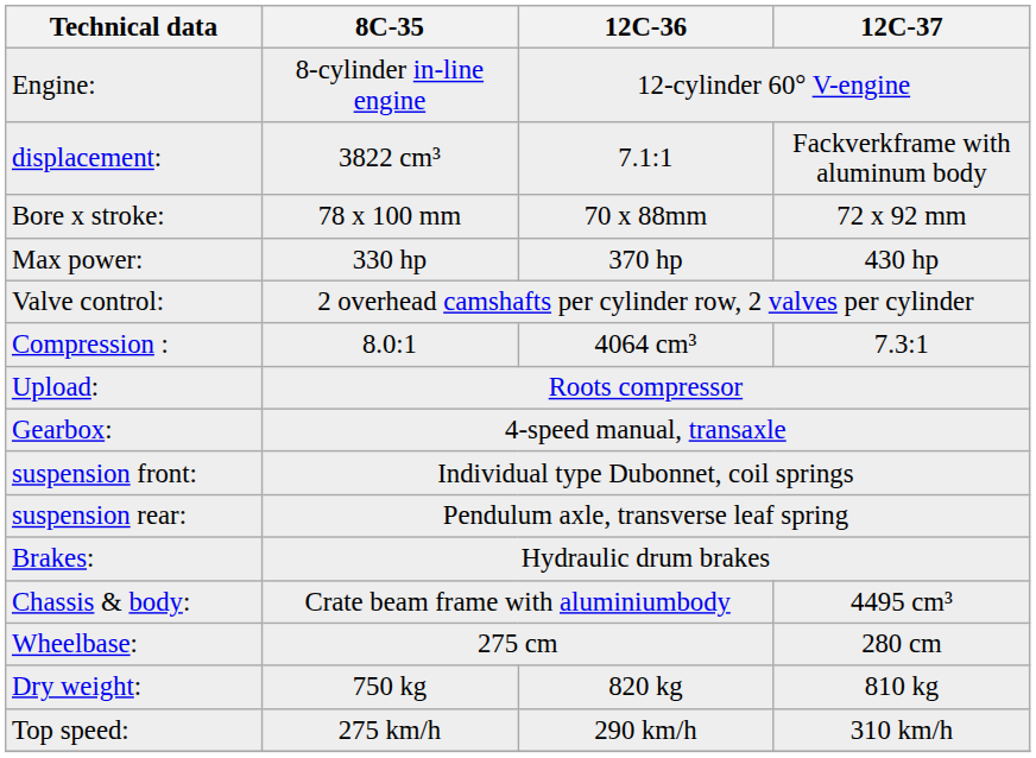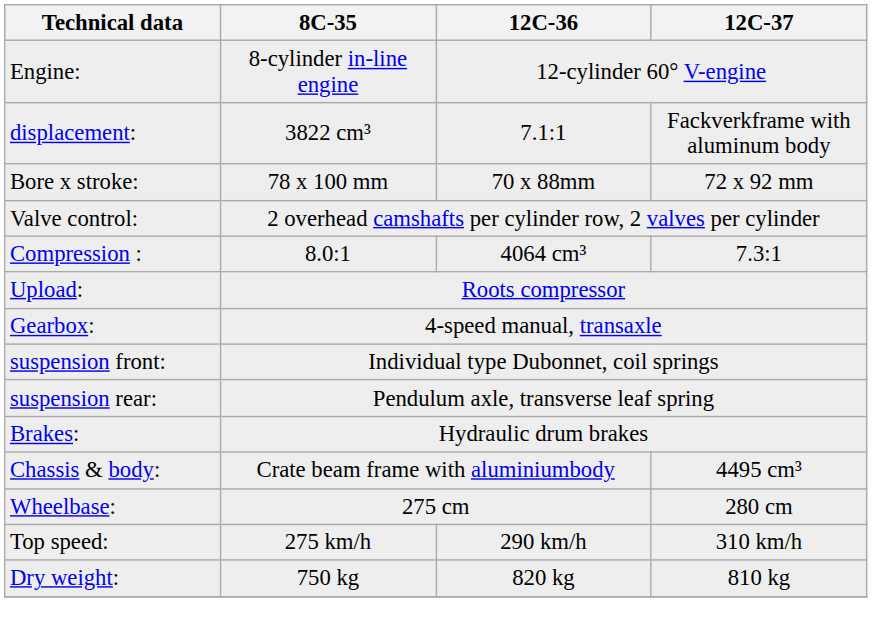- row: Max power: | 330 hp | 370 hp | 430 hp
rows swapped: Dry weight: <-> Top speed:
